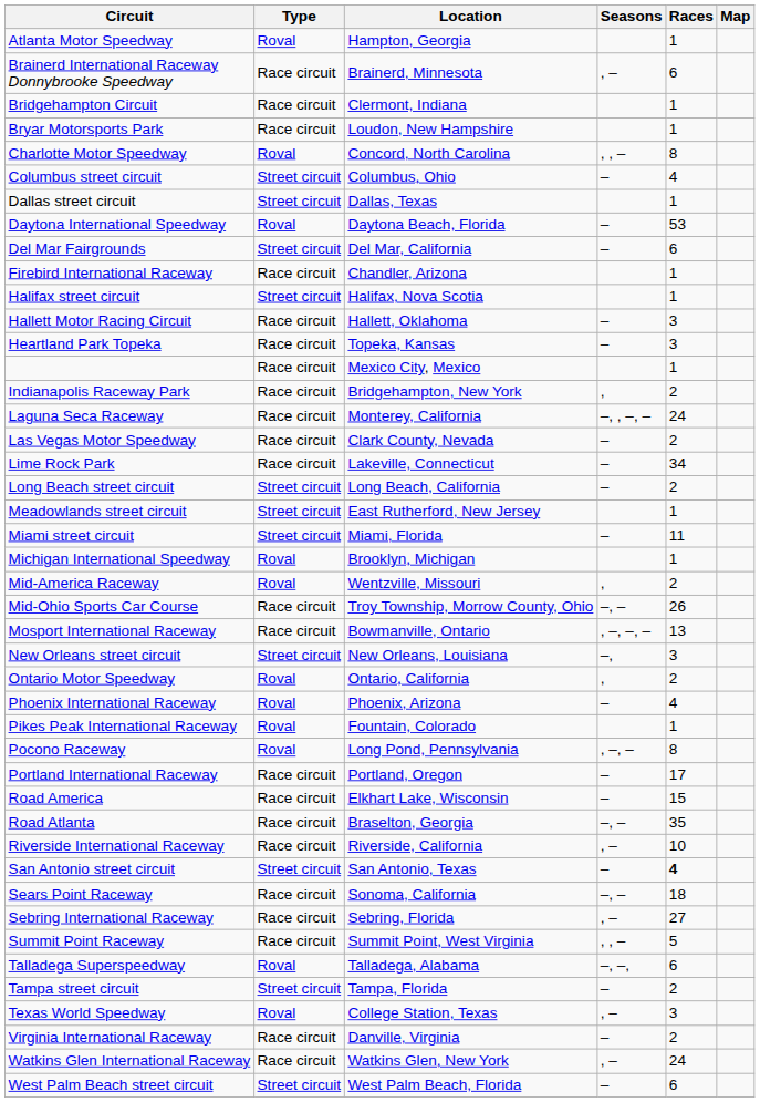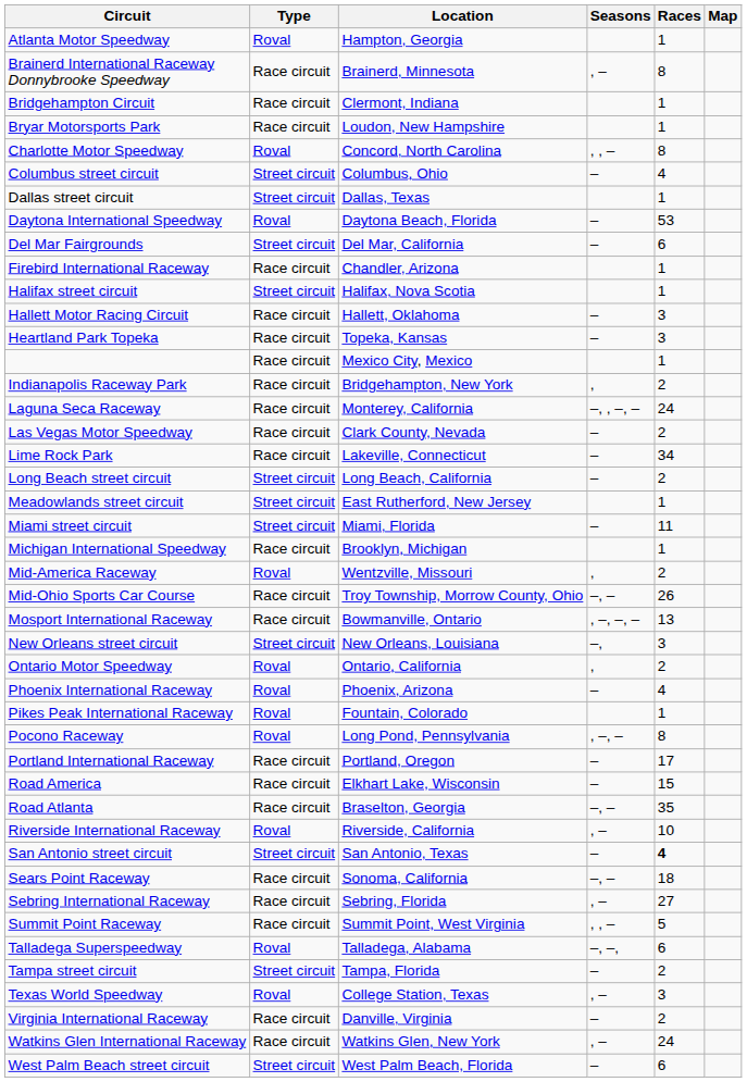Brainerd International Raceway Donnybrooke Speedway | Races: 6 -> 8
Michigan International Speedway | Type: Roval -> Race circuit
Riverside International Raceway | Type: Race circuit -> Roval
